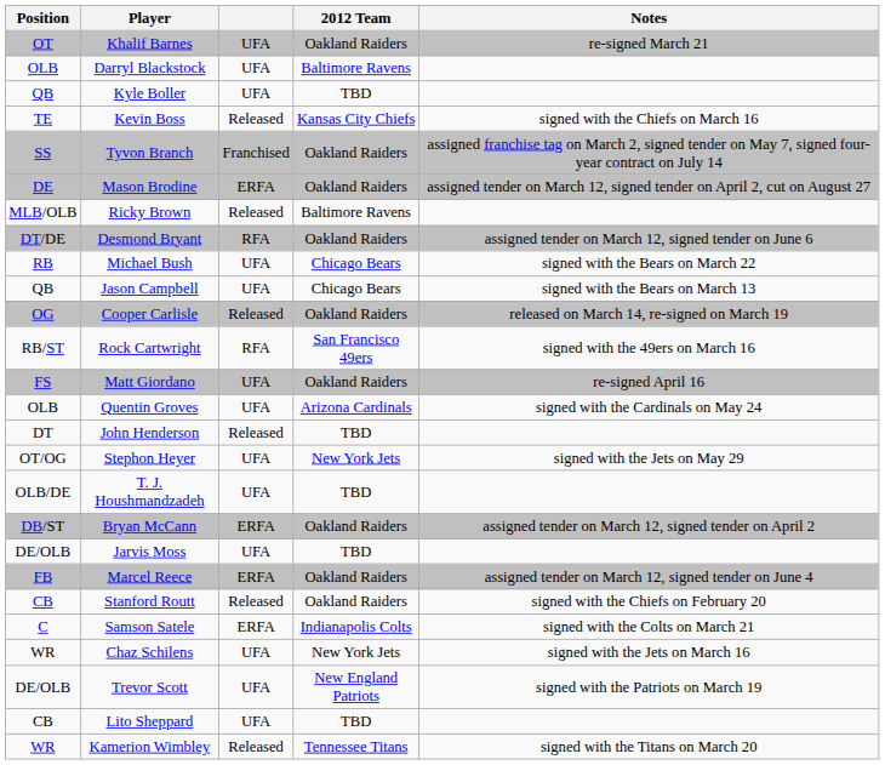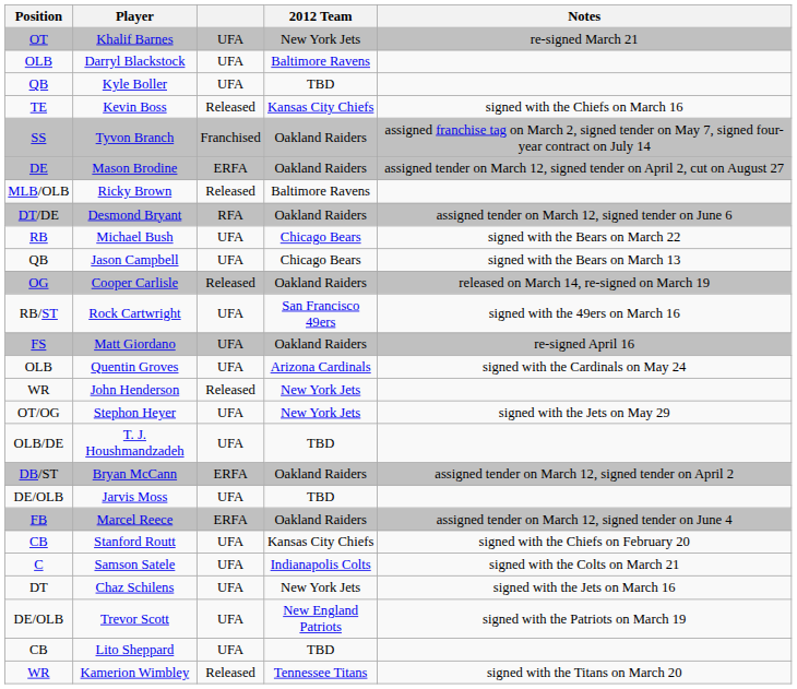Khalif Barnes | 2012 Team: Oakland Raiders -> New York Jets
Rock Cartwright | column 3: RFA -> UFA
John Henderson | Position: DT -> WR
John Henderson | 2012 Team: TBD -> New York Jets
Stanford Routt | column 3: Released -> UFA
Stanford Routt | 2012 Team: Oakland Raiders -> Kansas City Chiefs
Samson Satele | column 3: ERFA -> UFA
Chaz Schilens | Position: WR -> DT
